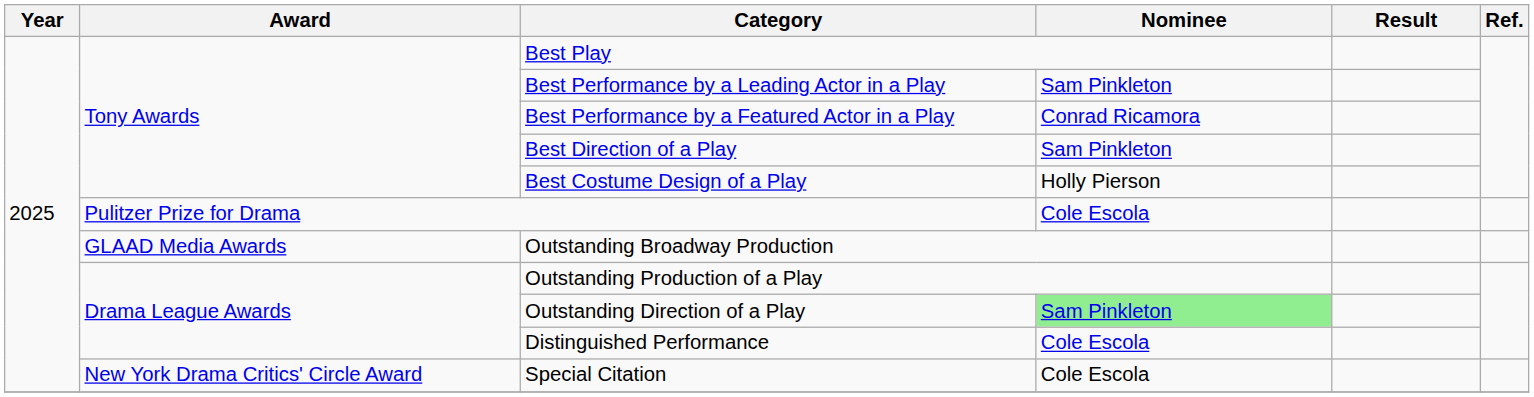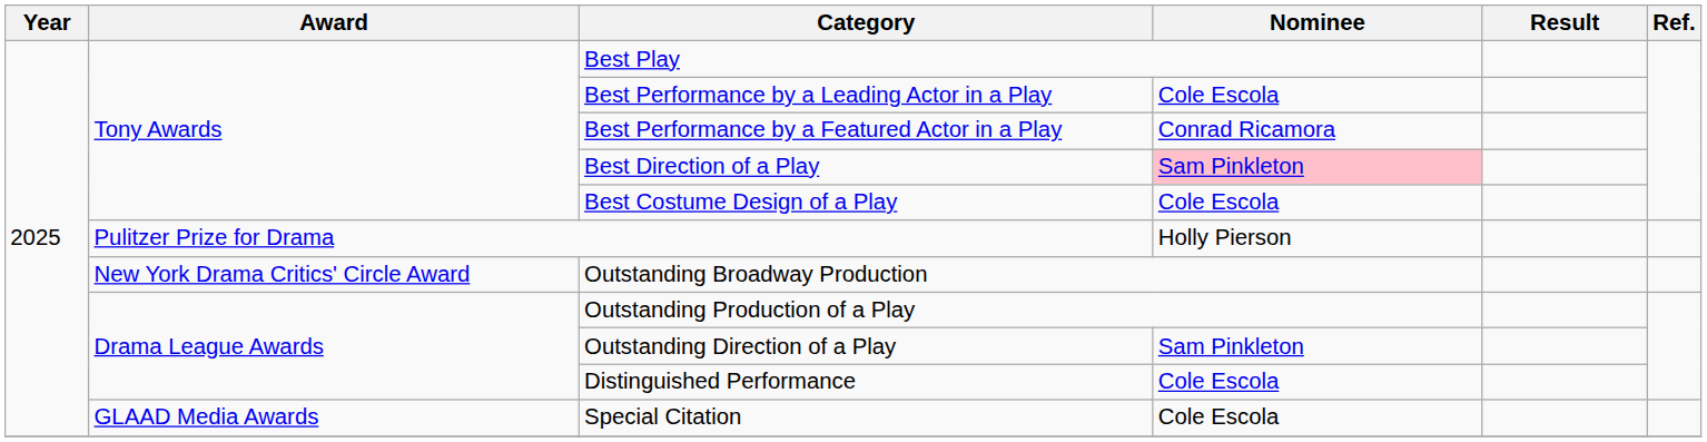Best Performance by a Leading Actor in a Play | Nominee: Sam Pinkleton -> Cole Escola
Best Direction of a Play | Nominee: no background -> pink background
Best Costume Design of a Play | Nominee: Holly Pierson -> Cole Escola
Pulitzer Prize for Drama | Nominee: Cole Escola -> Holly Pierson
Outstanding Broadway Production | Award: GLAAD Media Awards -> New York Drama Critics' Circle Award
Outstanding Direction of a Play | Nominee: lightgreen background -> no background
Special Citation | Award: New York Drama Critics' Circle Award -> GLAAD Media Awards
